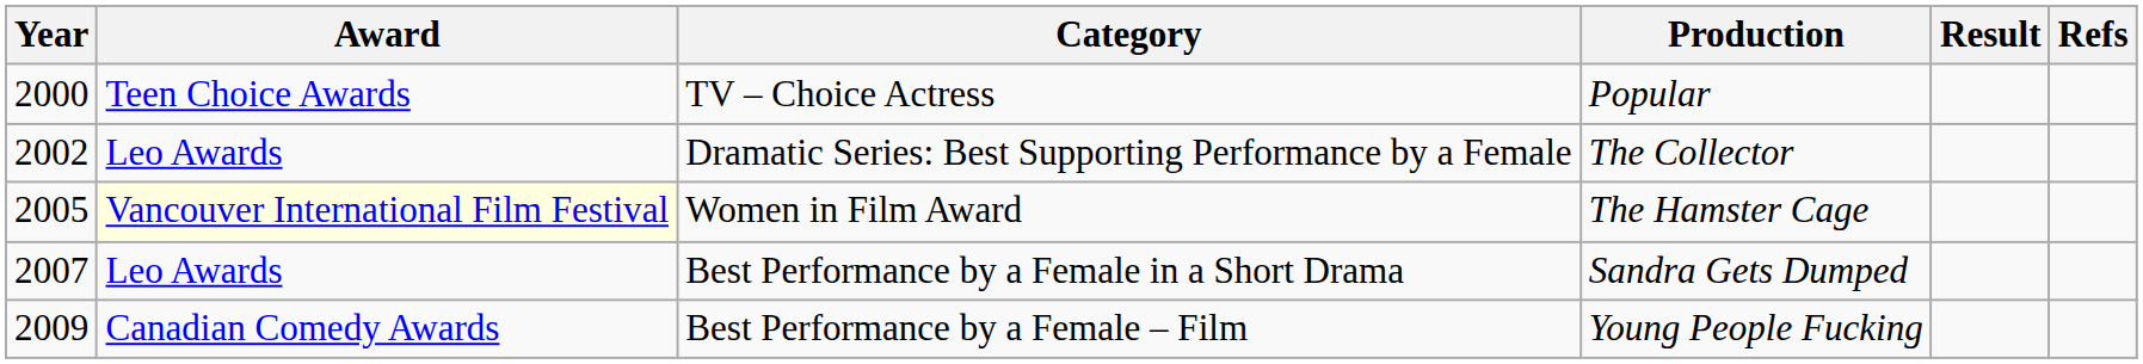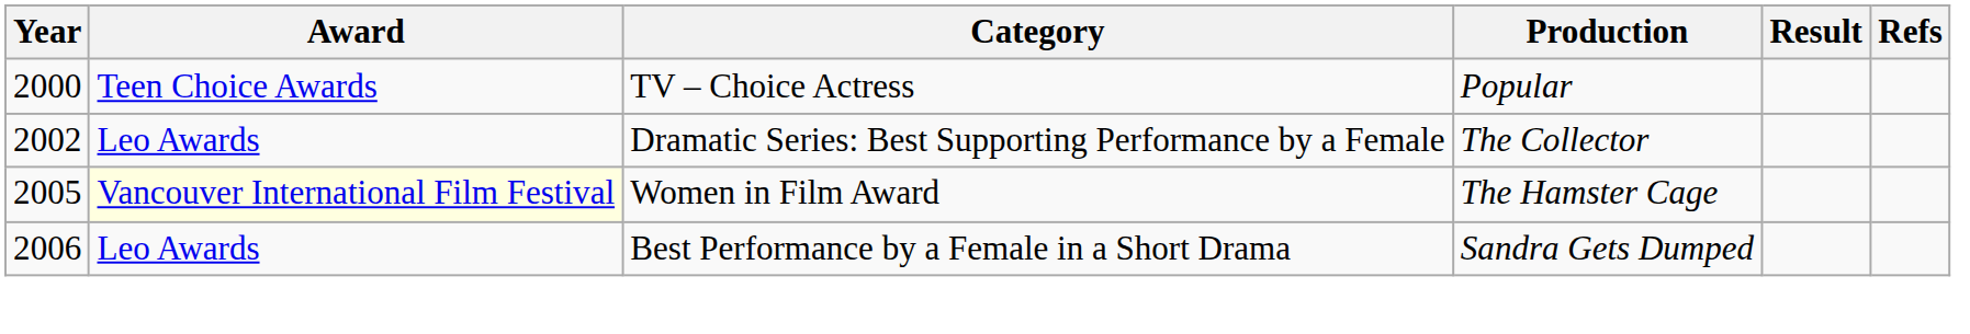Best Performance by a Female in a Short Drama | Year: 2007 -> 2006
- row: 2009 | Canadian Comedy Awards | Best Performance by a Female – Film | Young People Fucking
